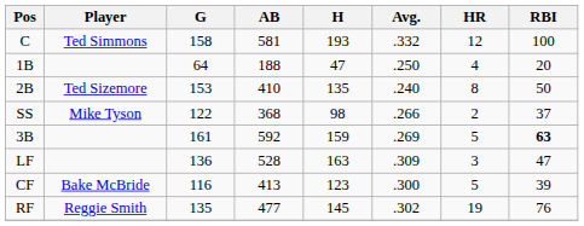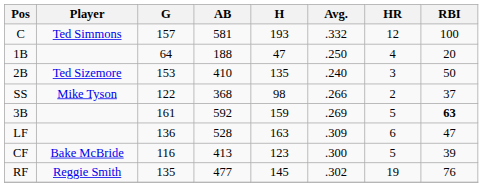C | G: 158 -> 157
2B | HR: 8 -> 3
LF | HR: 3 -> 6
